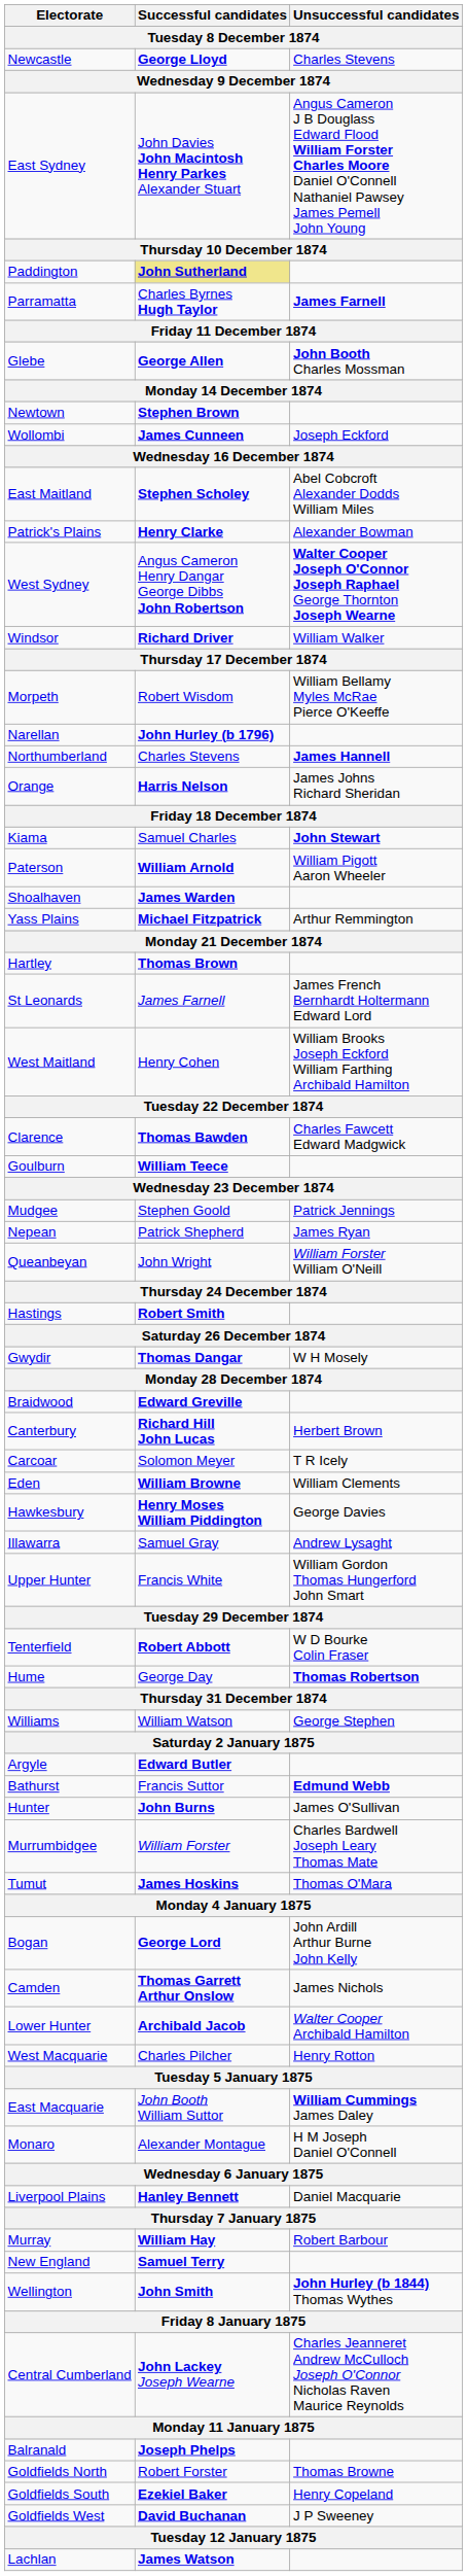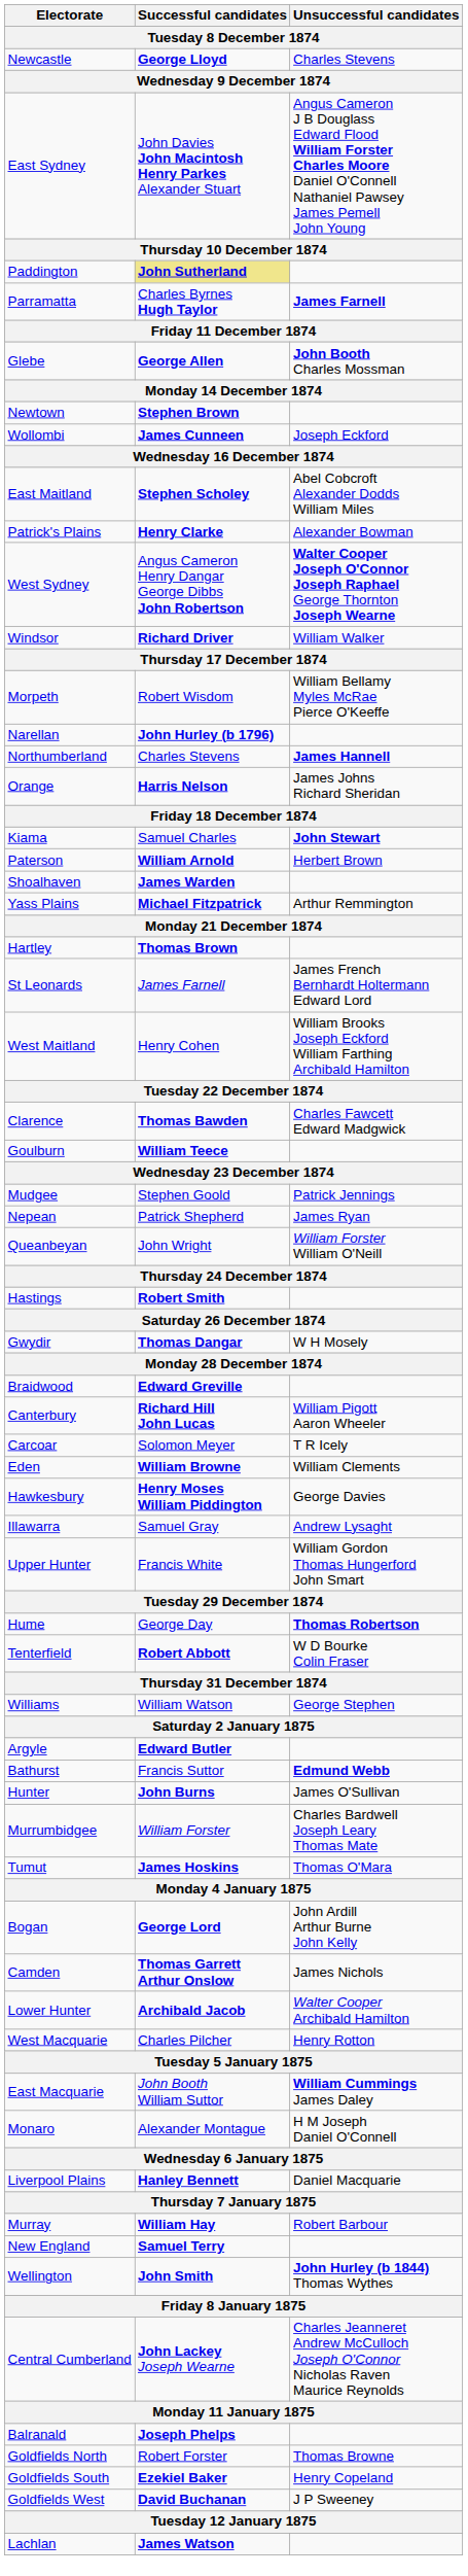Paterson | Unsuccessful candidates: William Pigott Aaron Wheeler -> Herbert Brown
Canterbury | Unsuccessful candidates: Herbert Brown -> William Pigott Aaron Wheeler
rows swapped: Hume <-> Tenterfield
